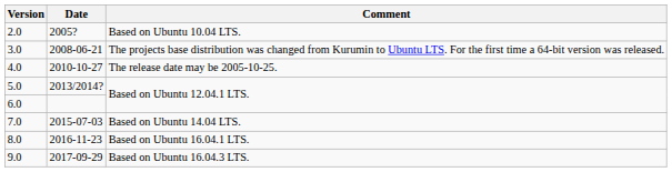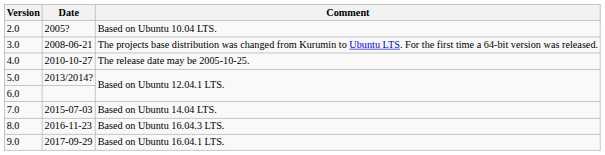8.0 | Comment: Based on Ubuntu 16.04.1 LTS. -> Based on Ubuntu 16.04.3 LTS.
9.0 | Comment: Based on Ubuntu 16.04.3 LTS. -> Based on Ubuntu 16.04.1 LTS.
